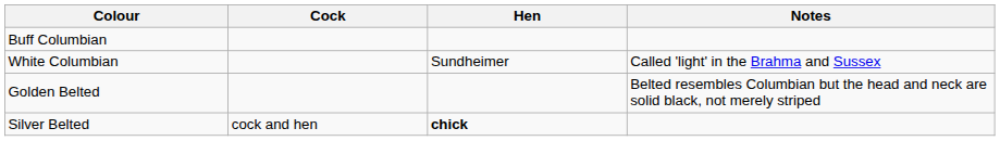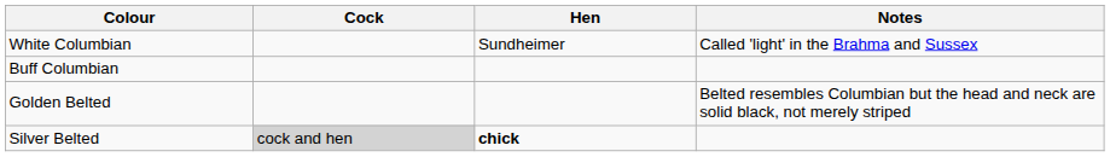rows swapped: White Columbian <-> Buff Columbian
Silver Belted | Cock: no background -> lightgrey background
